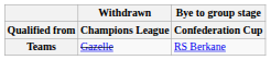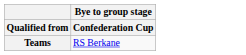- column: Withdrawn | Champions League | Gazelle
